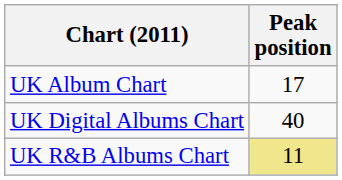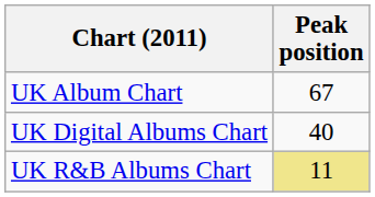UK Album Chart | Peak position: 17 -> 67
